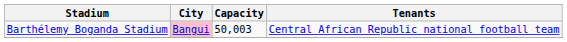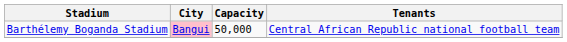Barthélemy Boganda Stadium | Capacity: 50,003 -> 50,000
